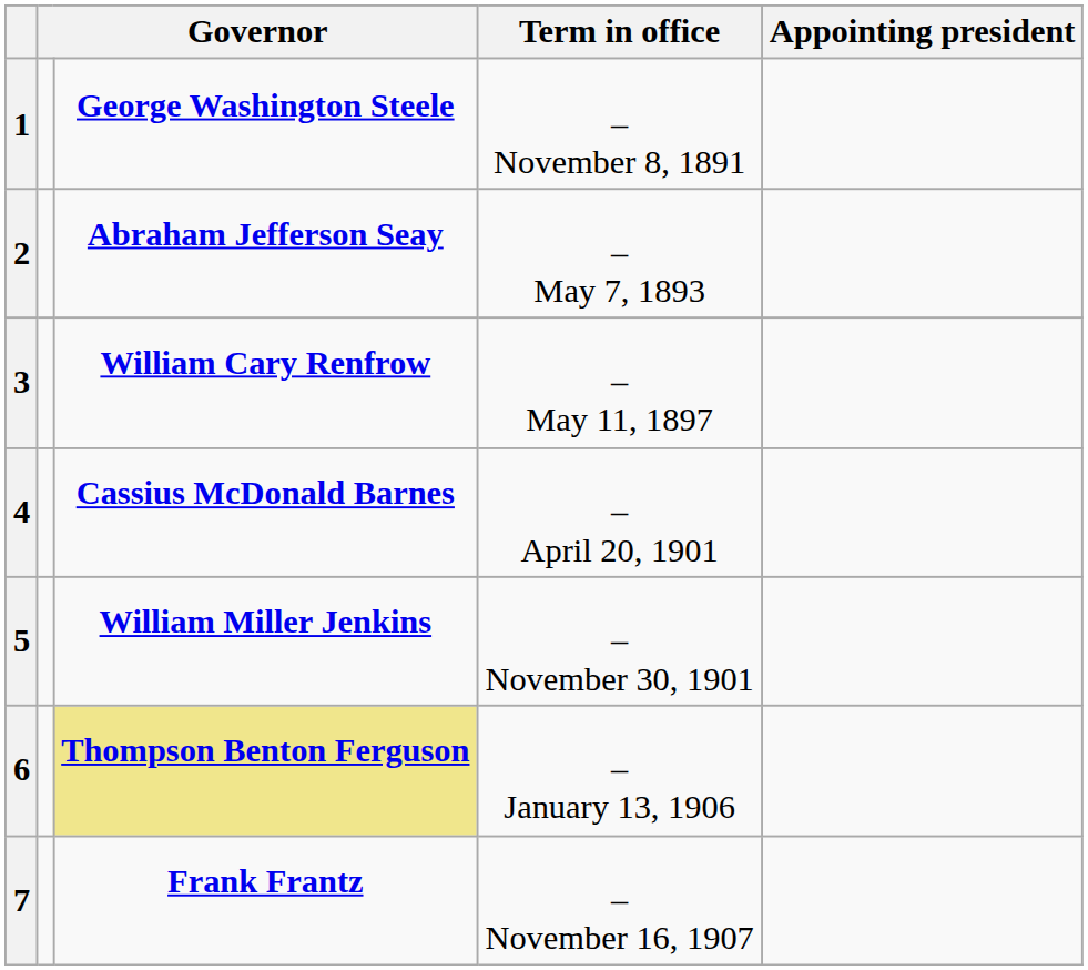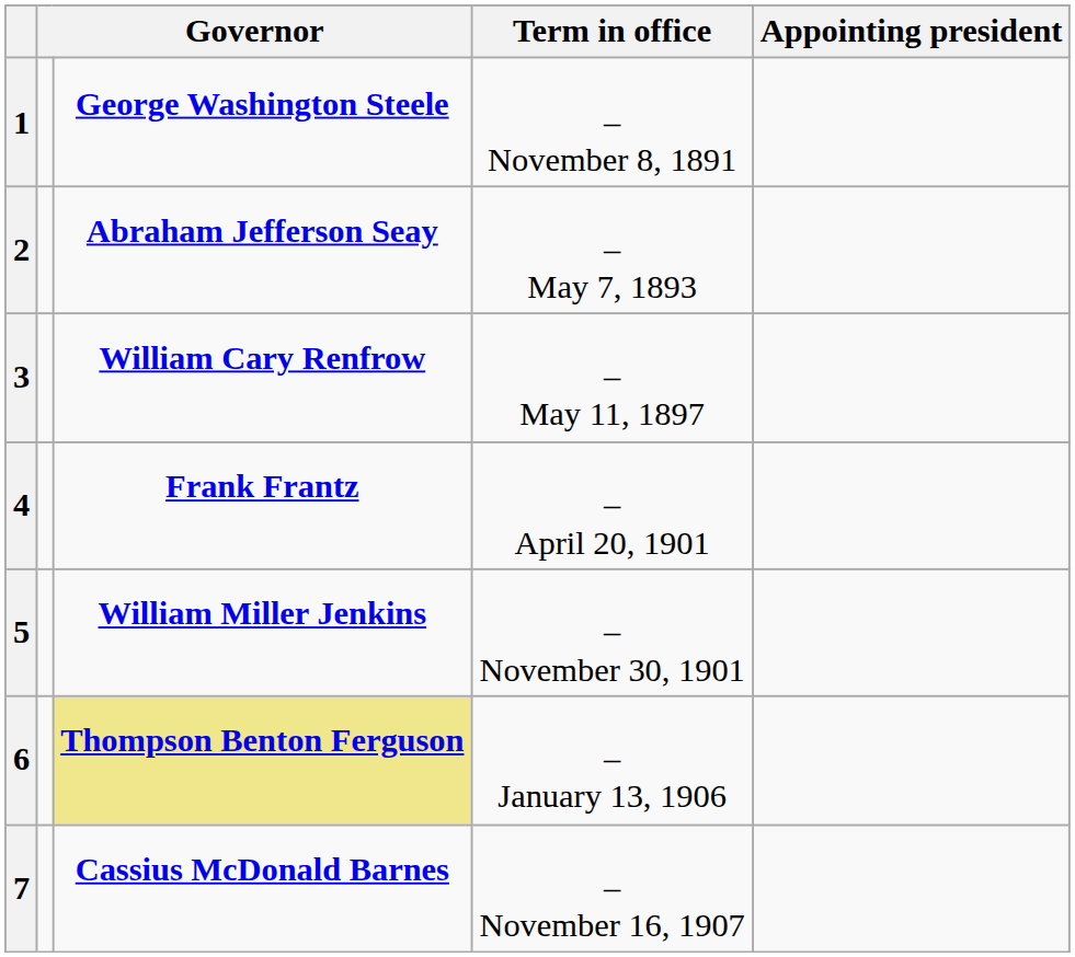4 | column 3: Cassius McDonald Barnes -> Frank Frantz
7 | column 3: Frank Frantz -> Cassius McDonald Barnes
